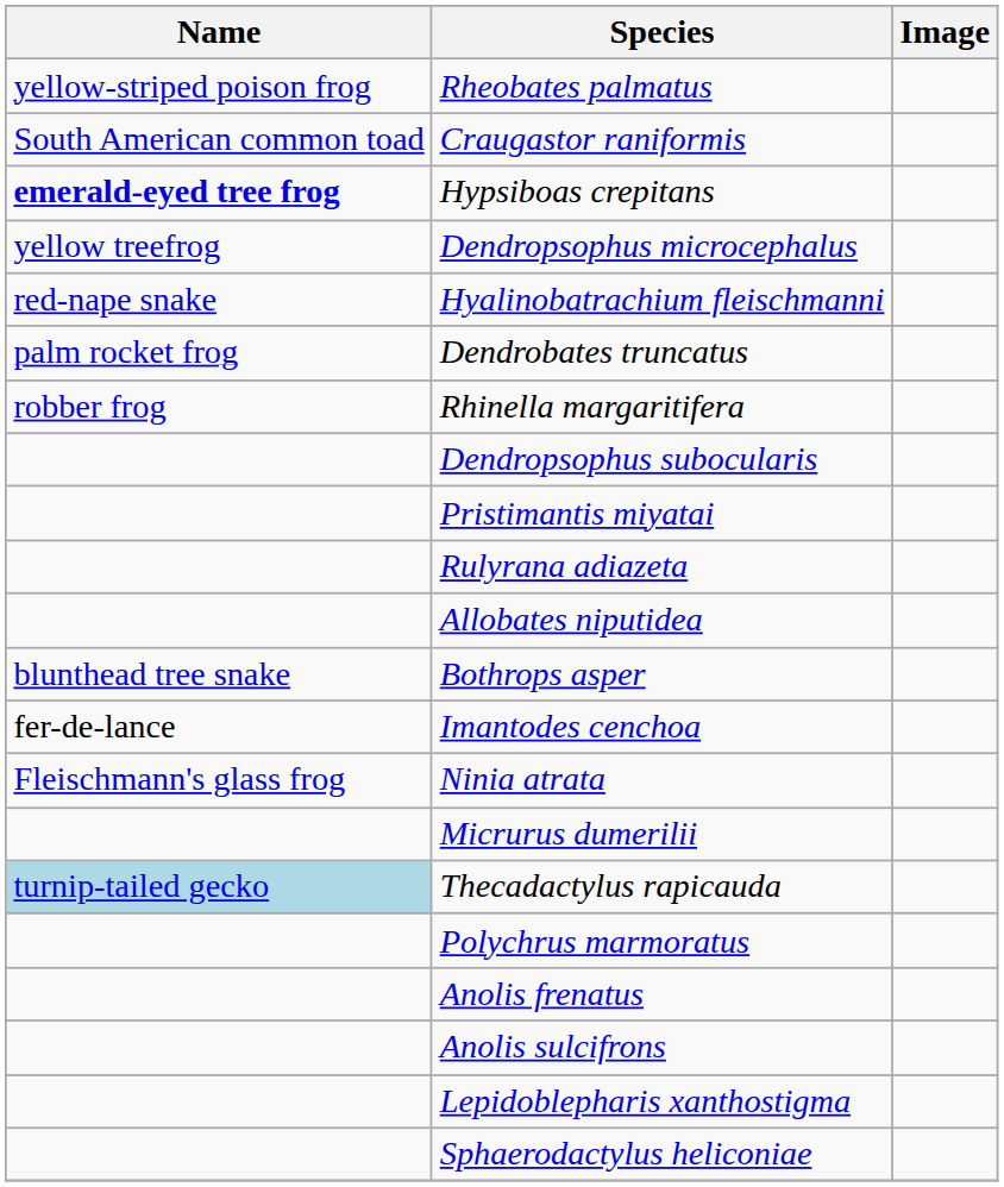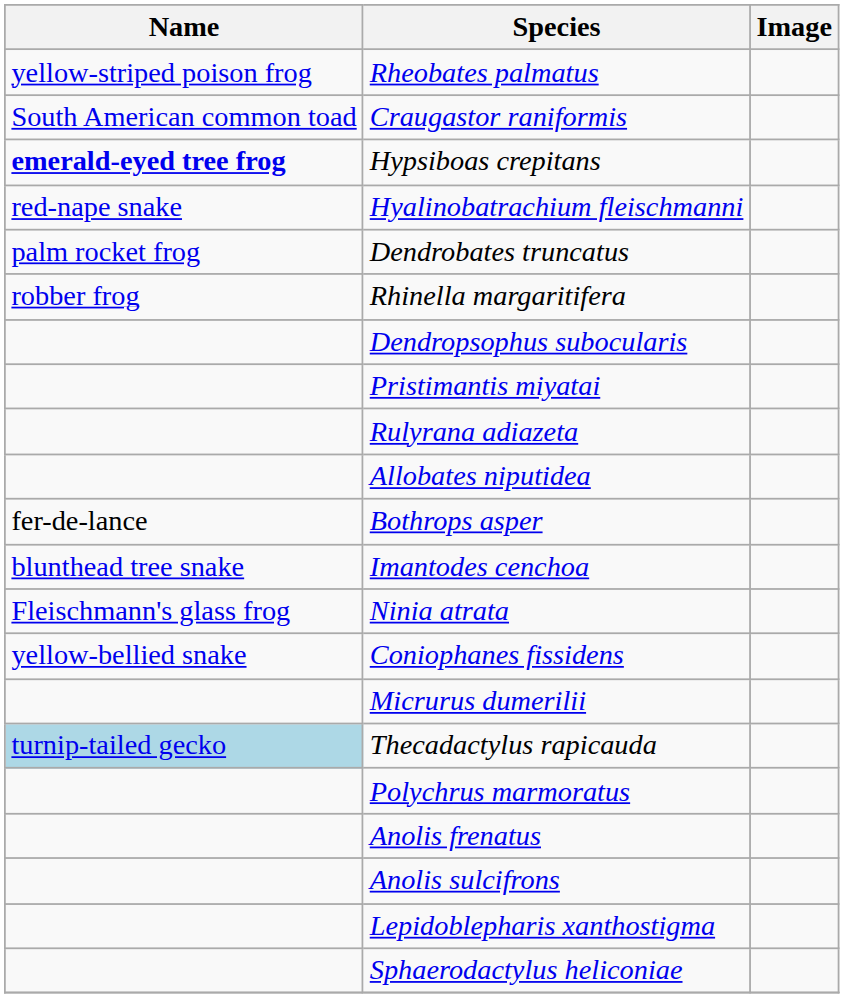- row: yellow treefrog | Dendropsophus microcephalus
Bothrops asper | Name: blunthead tree snake -> fer-de-lance
Imantodes cenchoa | Name: fer-de-lance -> blunthead tree snake
+ row: yellow-bellied snake | Coniophanes fissidens
